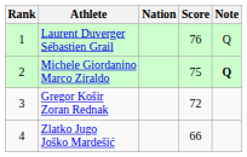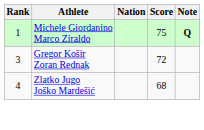- row: 1 | Laurent Duverger Sébastien Grail | 76 | Q
Michele Giordanino Marco Ziraldo | Rank: 2 -> 1
Zlatko Jugo Joško Mardešić | Score: 66 -> 68
